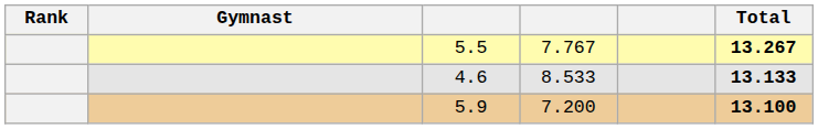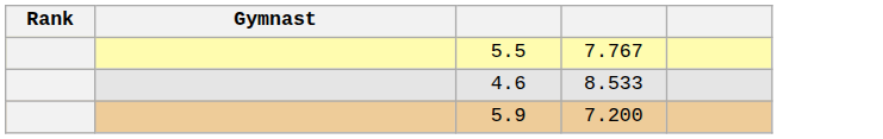- column: Total | 13.267 | 13.133 | 13.100
